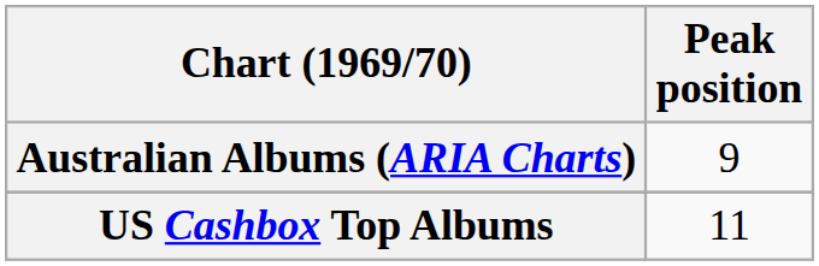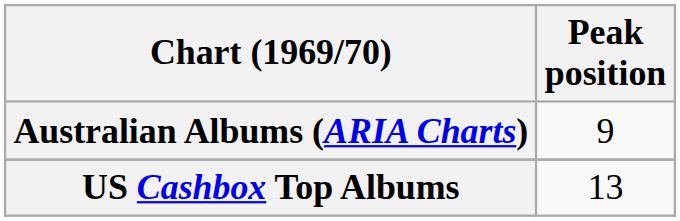US Cashbox Top Albums | Peak position: 11 -> 13
